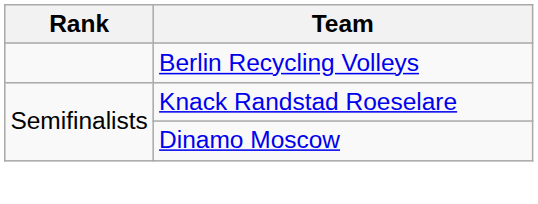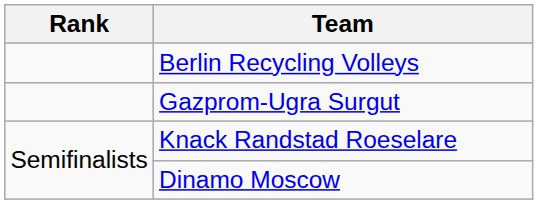+ row: Gazprom-Ugra Surgut
